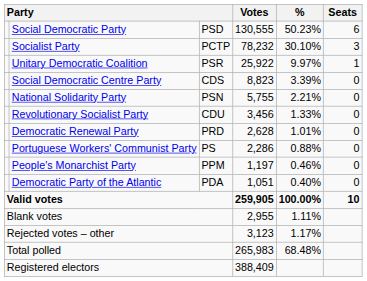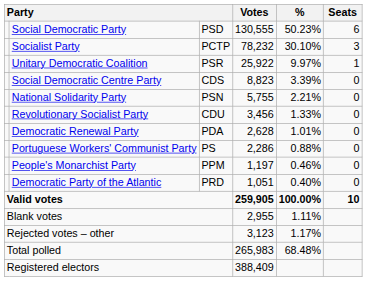Democratic Renewal Party | column 3: PRD -> PDA
Democratic Party of the Atlantic | column 3: PDA -> PRD
